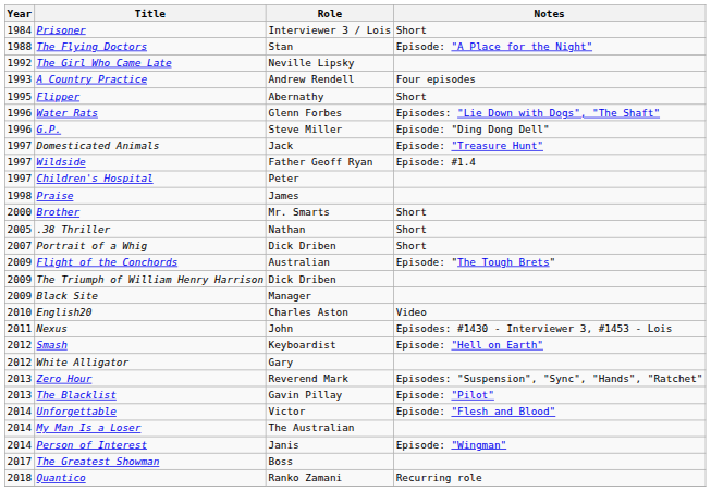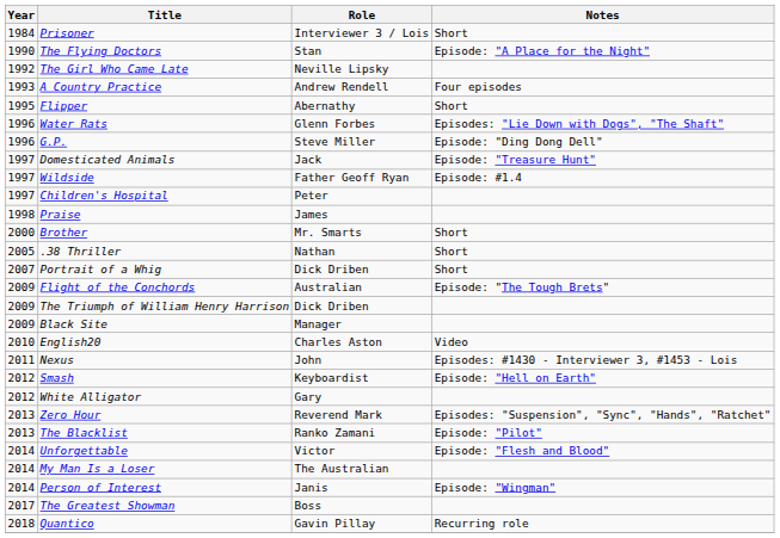The Flying Doctors | Year: 1988 -> 1990
The Blacklist | Role: Gavin Pillay -> Ranko Zamani
Quantico | Role: Ranko Zamani -> Gavin Pillay
